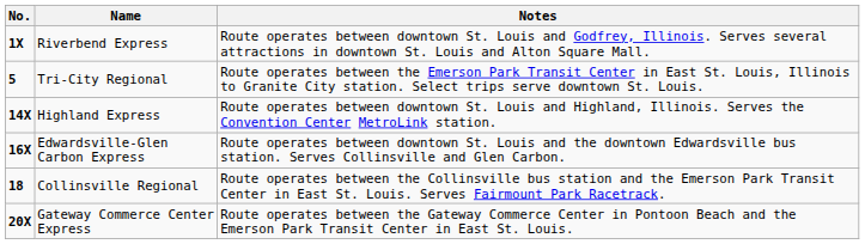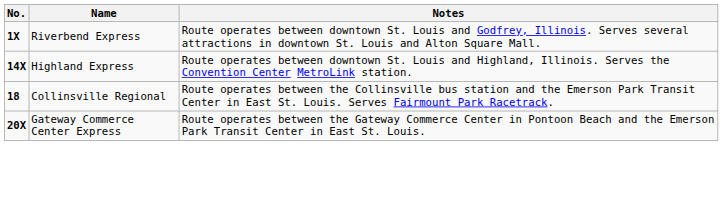- row: 5 | Tri-City Regional | Route operates between the Emerson Park Transit Center in East St. Louis, Illinois to Granite City station. Select trips serve downtown St. Louis.
- row: 16X | Edwardsville-Glen Carbon Express | Route operates between downtown St. Louis and the downtown Edwardsville bus station. Serves Collinsville and Glen Carbon.
